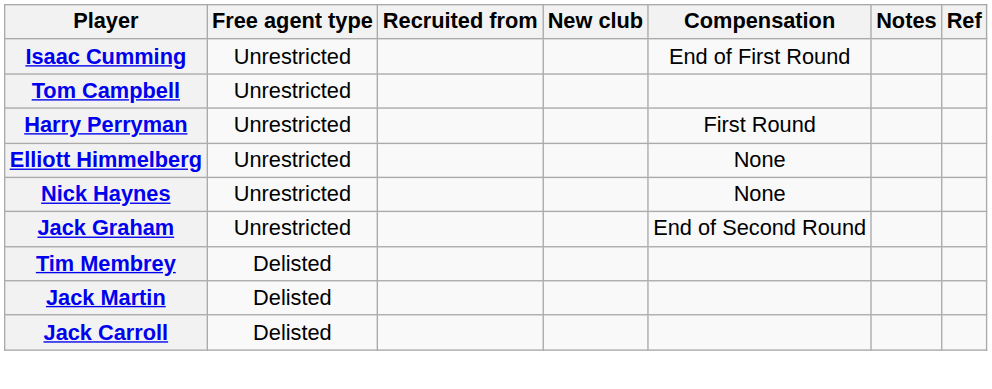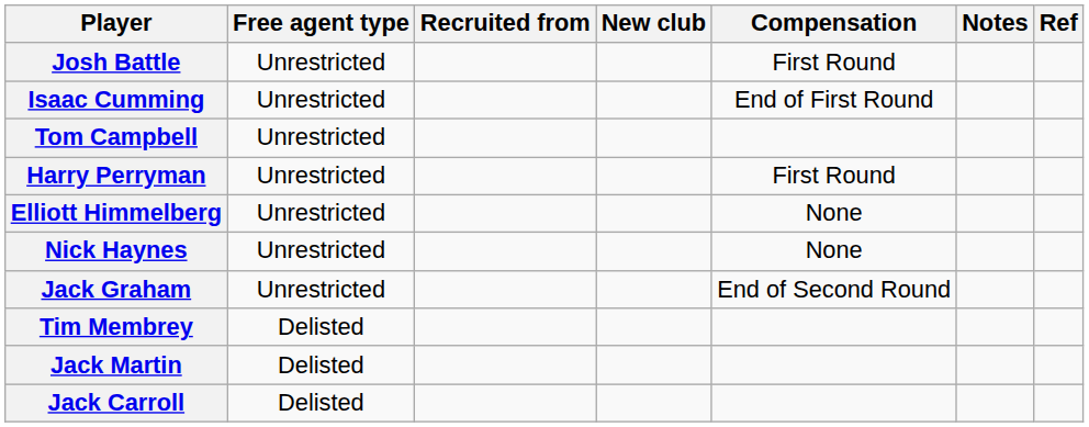+ row: Josh Battle | Unrestricted | First Round
